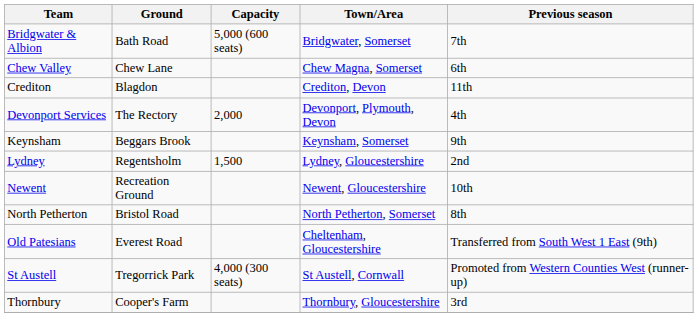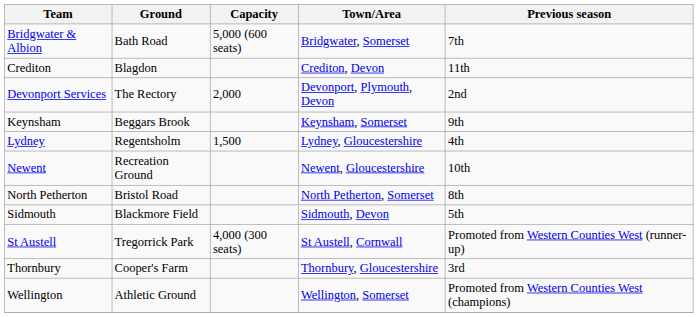- row: Chew Valley | Chew Lane | Chew Magna, Somerset | 6th
Devonport Services | Previous season: 4th -> 2nd
Lydney | Previous season: 2nd -> 4th
- row: Old Patesians | Everest Road | Cheltenham, Gloucestershire | Transferred from South West 1 East (9th)
+ row: Sidmouth | Blackmore Field | Sidmouth, Devon | 5th
+ row: Wellington | Athletic Ground | Wellington, Somerset | Promoted from Western Counties West (champions)
